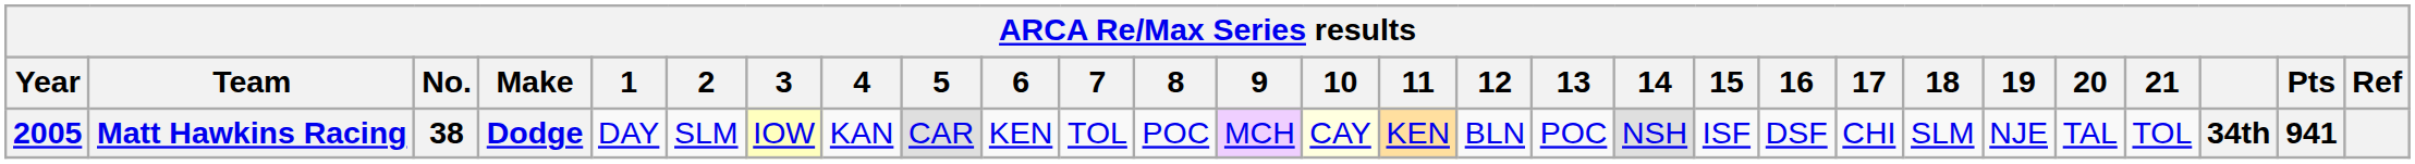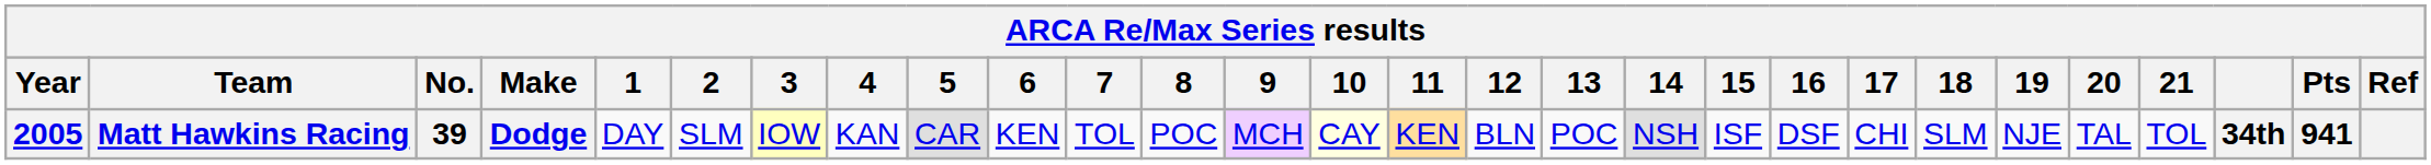Matt Hawkins Racing | No.: 38 -> 39
